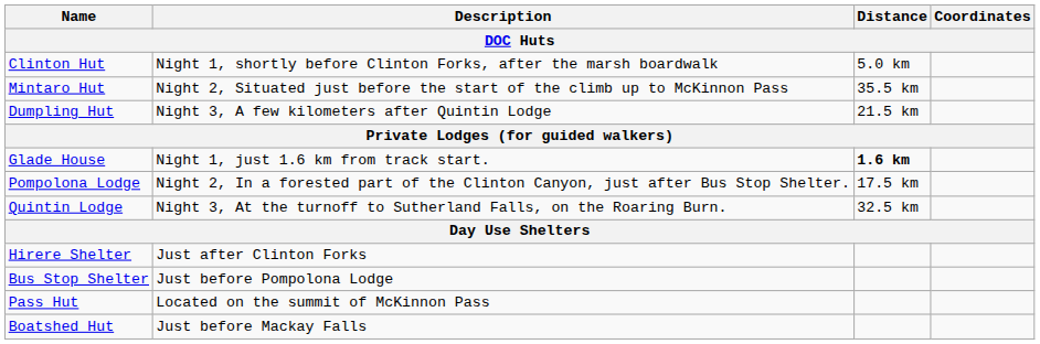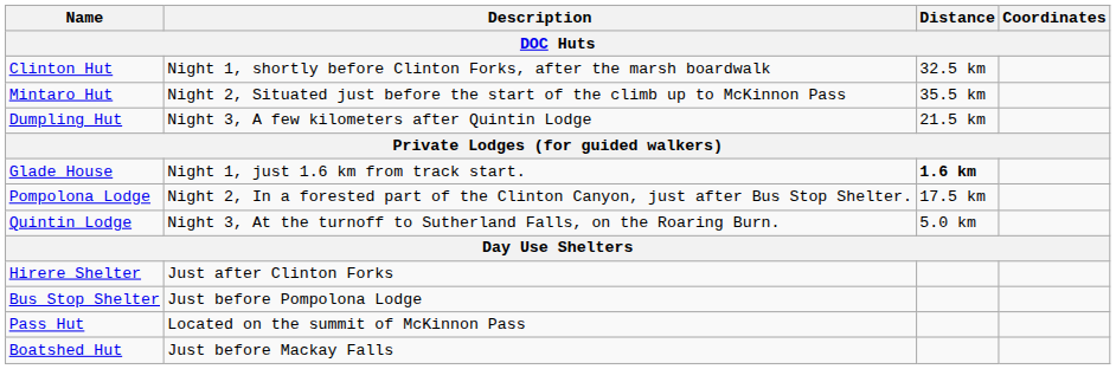Clinton Hut | Distance: 5.0 km -> 32.5 km
Quintin Lodge | Distance: 32.5 km -> 5.0 km
